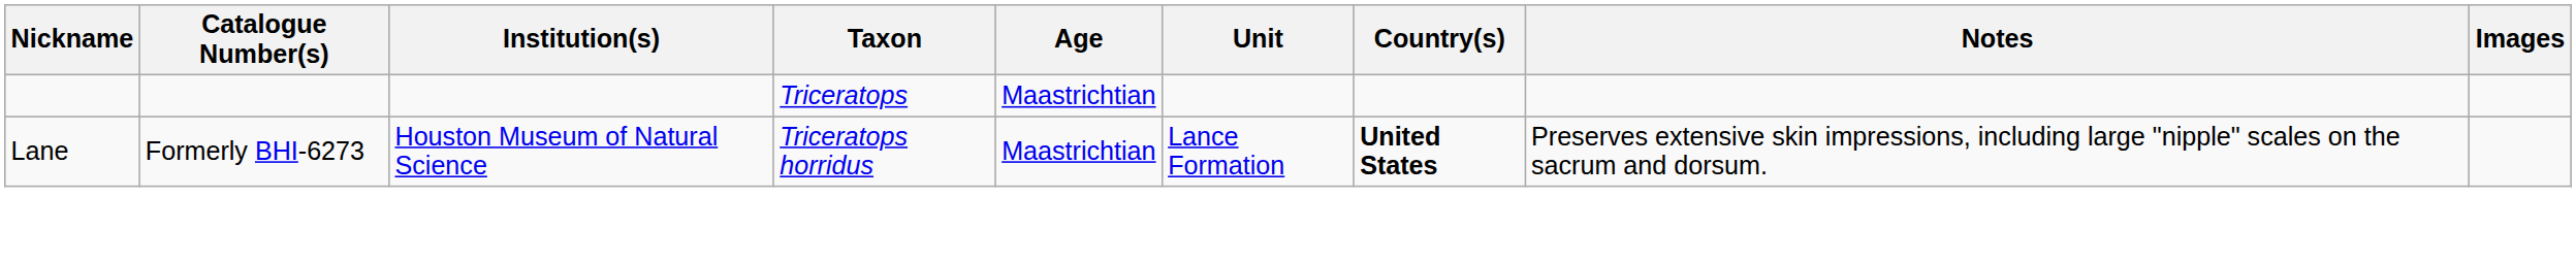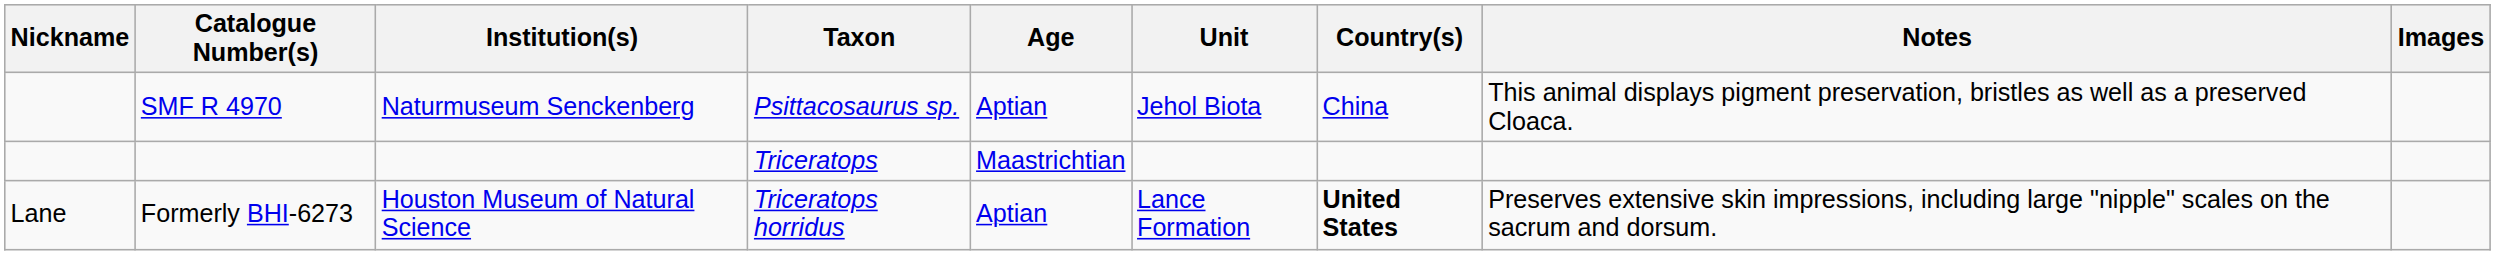+ row: SMF R 4970 | Naturmuseum Senckenberg | Psittacosaurus sp. | Aptian | Jehol Biota | China | This animal displays pigment preservation, bristles as well as a preserved Cloaca.
Formerly BHI-6273 | Age: Maastrichtian -> Aptian
